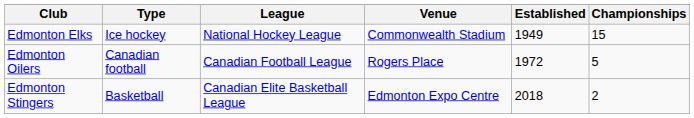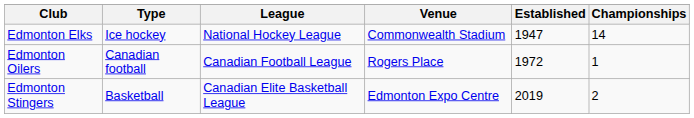Edmonton Elks | Established: 1949 -> 1947
Edmonton Elks | Championships: 15 -> 14
Edmonton Oilers | Championships: 5 -> 1
Edmonton Stingers | Established: 2018 -> 2019
